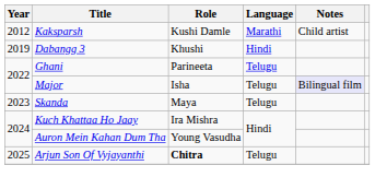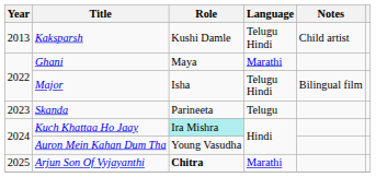Kaksparsh | Year: 2012 -> 2013
Kaksparsh | Language: Marathi -> Telugu Hindi
- row: 2019 | Dabangg 3 | Khushi | Hindi
Ghani | Role: Parineeta -> Maya
Ghani | Language: Telugu -> Marathi
Major | Language: Telugu -> Telugu Hindi
Major | Notes: lavender background -> no background
Skanda | Role: Maya -> Parineeta
Kuch Khattaa Ho Jaay | Role: no background -> paleturquoise background
Arjun Son Of Vyjayanthi | Language: Telugu -> Marathi
